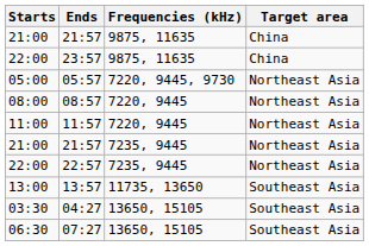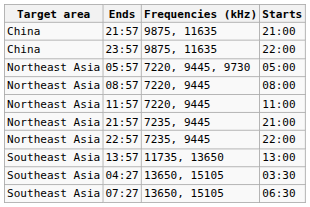columns swapped: Starts <-> Target area
